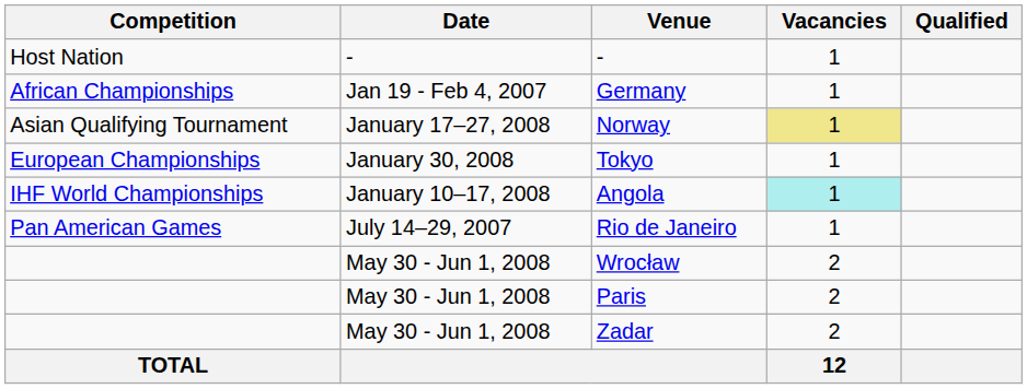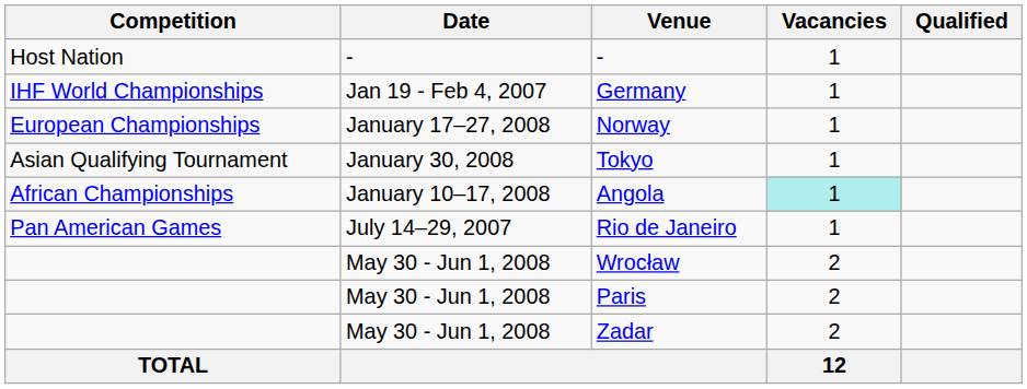Germany | Competition: African Championships -> IHF World Championships
Norway | Competition: Asian Qualifying Tournament -> European Championships
Norway | Vacancies: khaki background -> no background
Tokyo | Competition: European Championships -> Asian Qualifying Tournament
Angola | Competition: IHF World Championships -> African Championships
